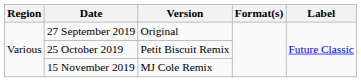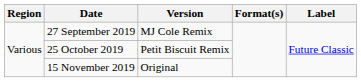27 September 2019 | Version: Original -> MJ Cole Remix
15 November 2019 | Version: MJ Cole Remix -> Original
